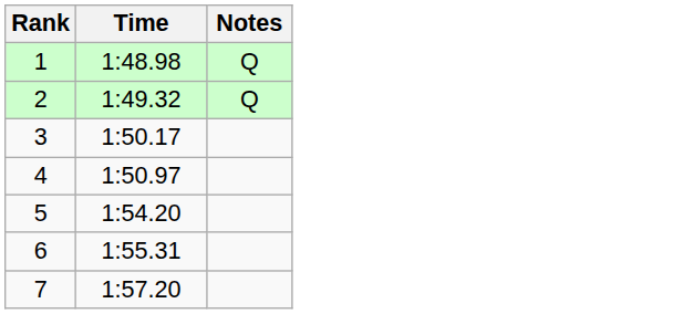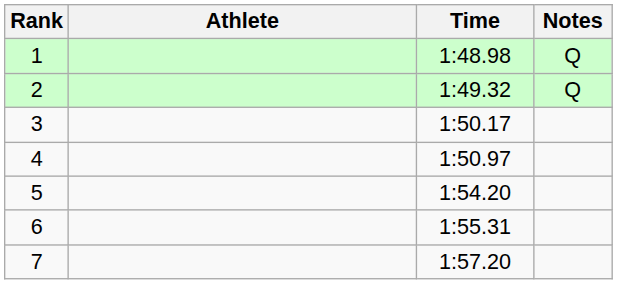+ column: Athlete
